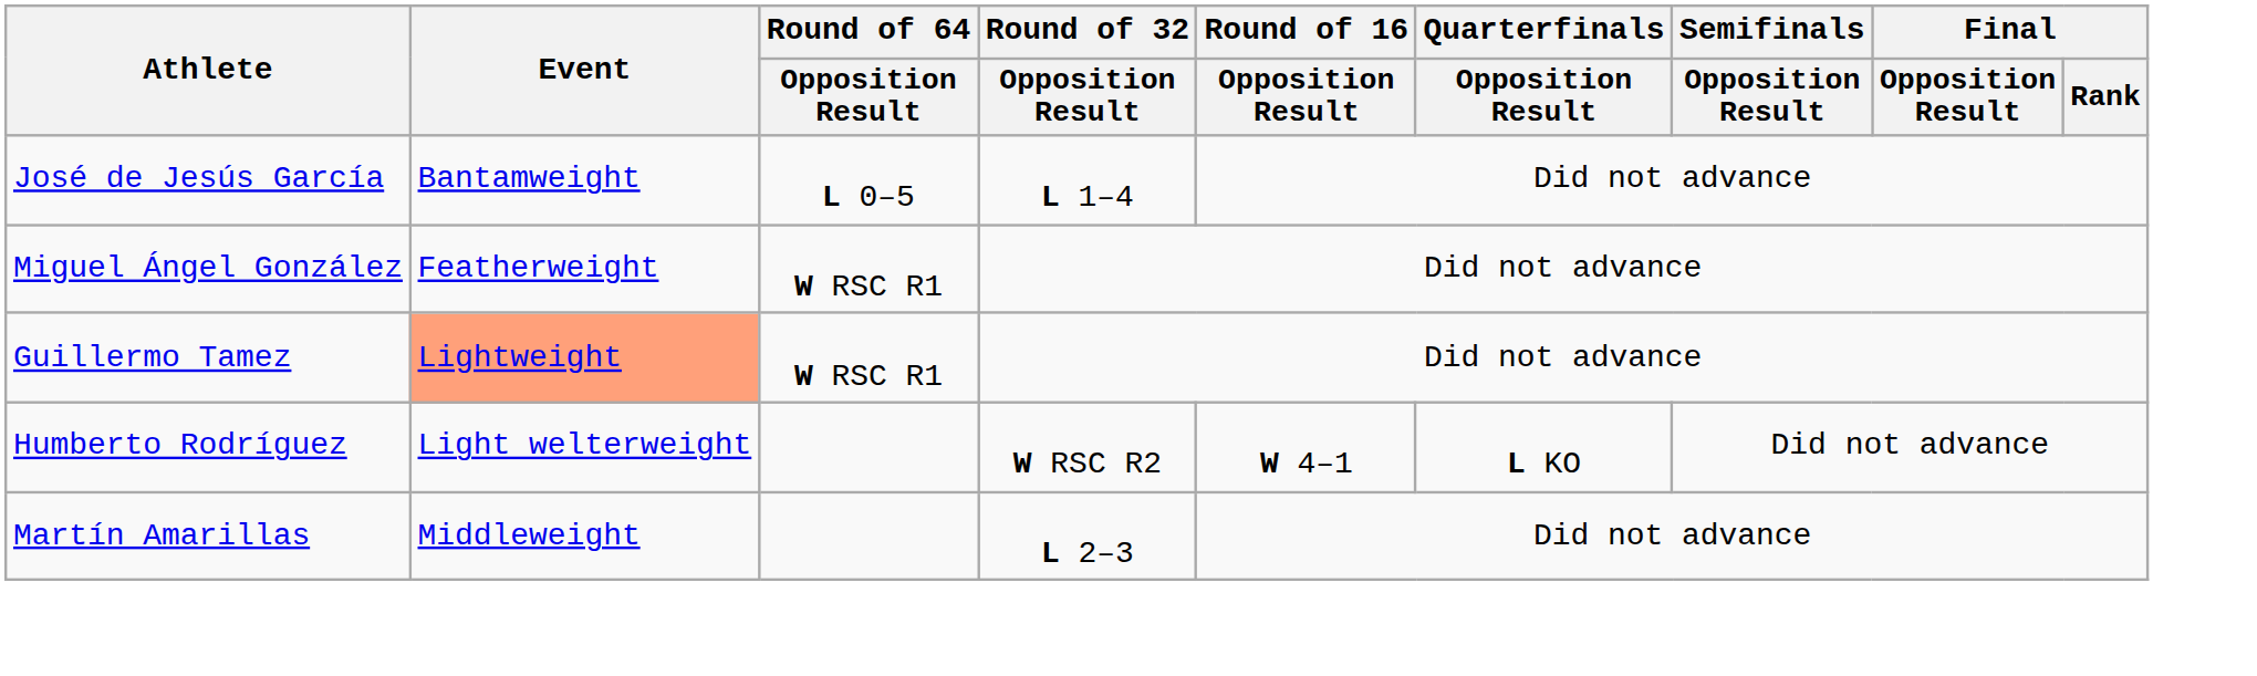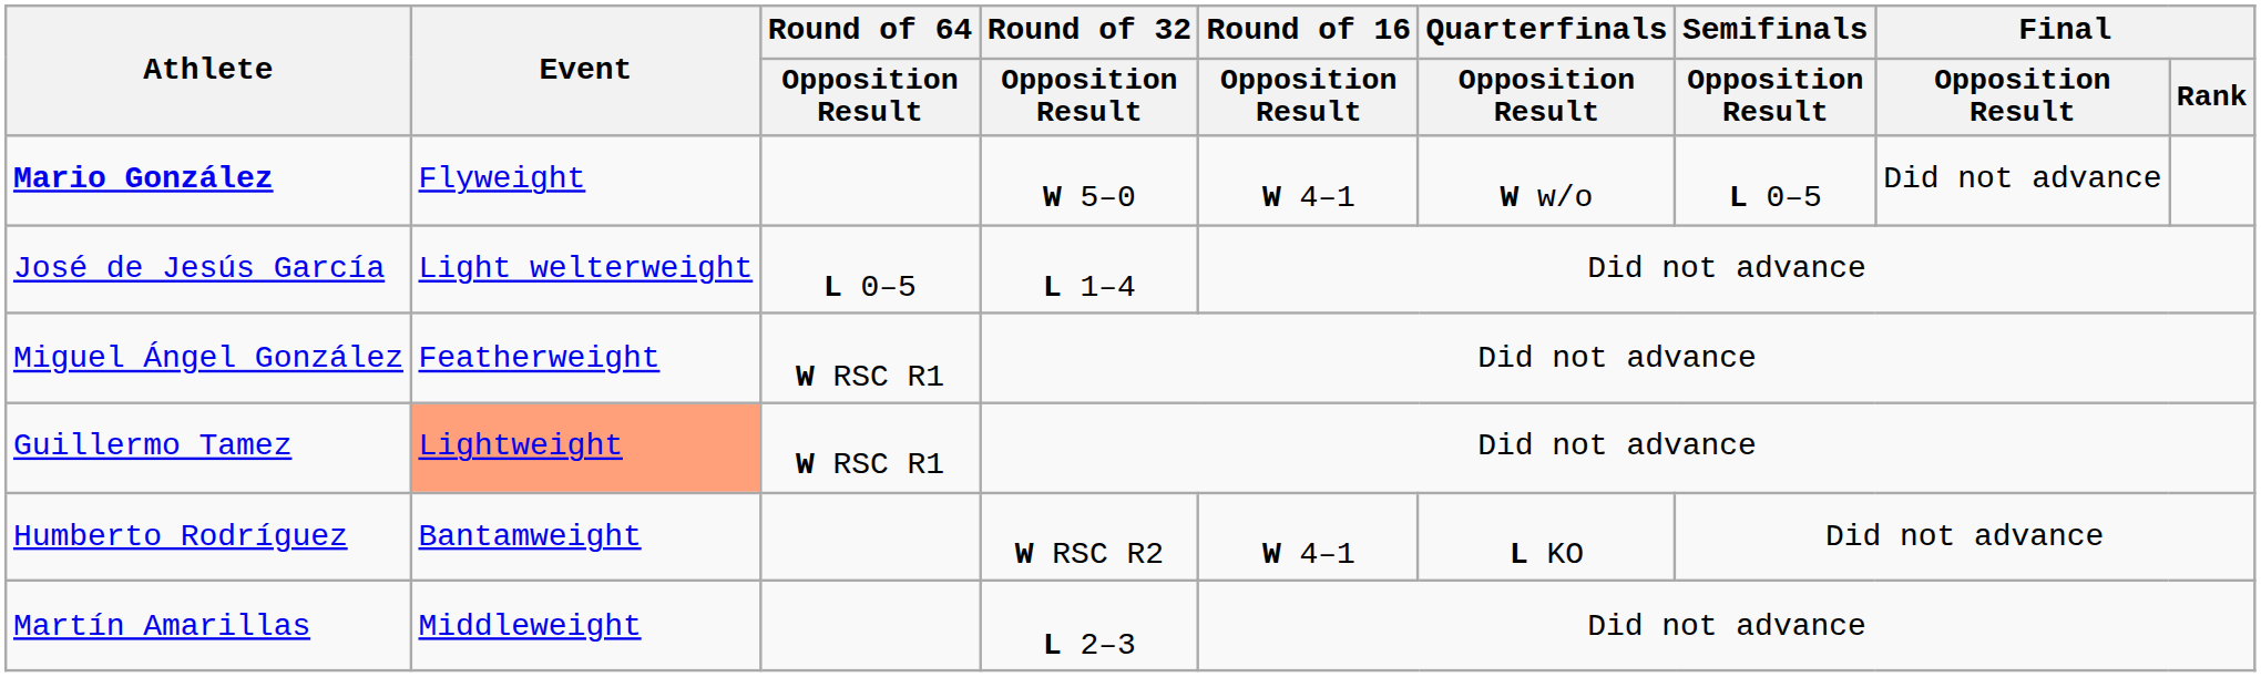+ row: Mario González | Flyweight | W 5–0 | W 4–1 | W w/o | L 0–5 | Did not advance
José de Jesús García | Event: Bantamweight -> Light welterweight
Humberto Rodríguez | Event: Light welterweight -> Bantamweight
